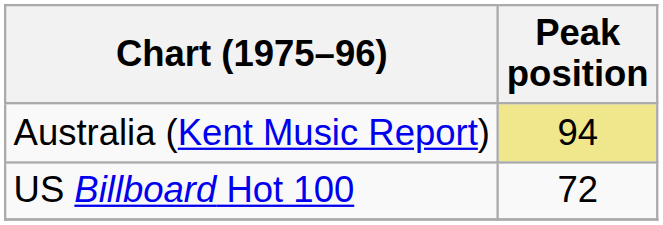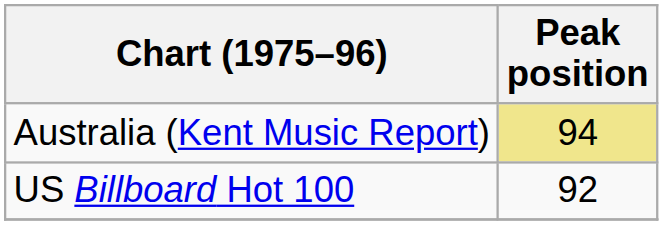US Billboard Hot 100 | Peak position: 72 -> 92
